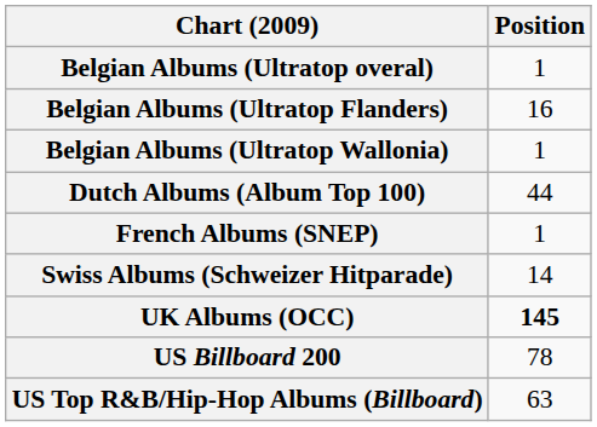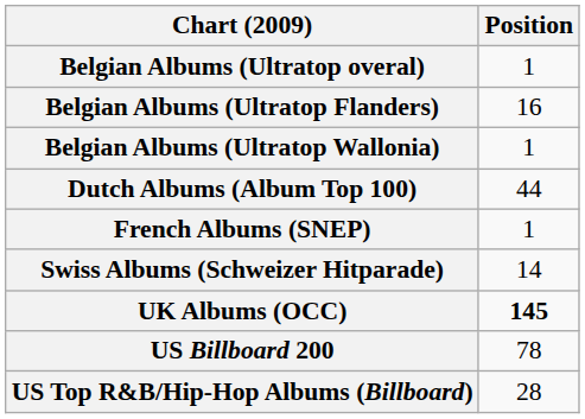US Top R&B/Hip-Hop Albums (Billboard) | Position: 63 -> 28
